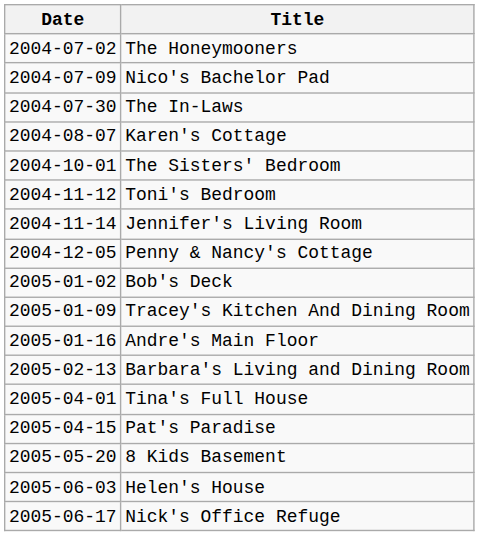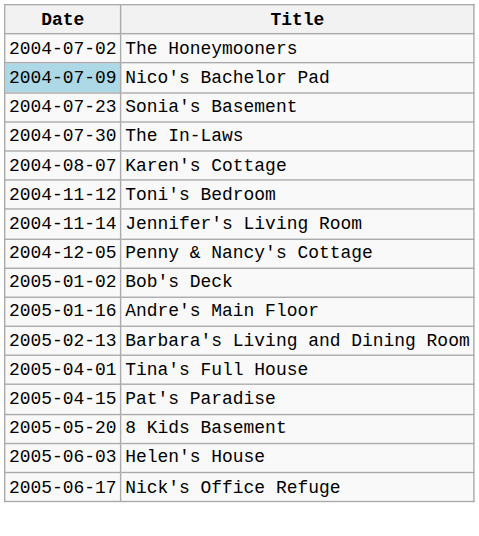Nico's Bachelor Pad | Date: no background -> lightblue background
+ row: 2004-07-23 | Sonia's Basement
- row: 2004-10-01 | The Sisters' Bedroom
- row: 2005-01-09 | Tracey's Kitchen And Dining Room
